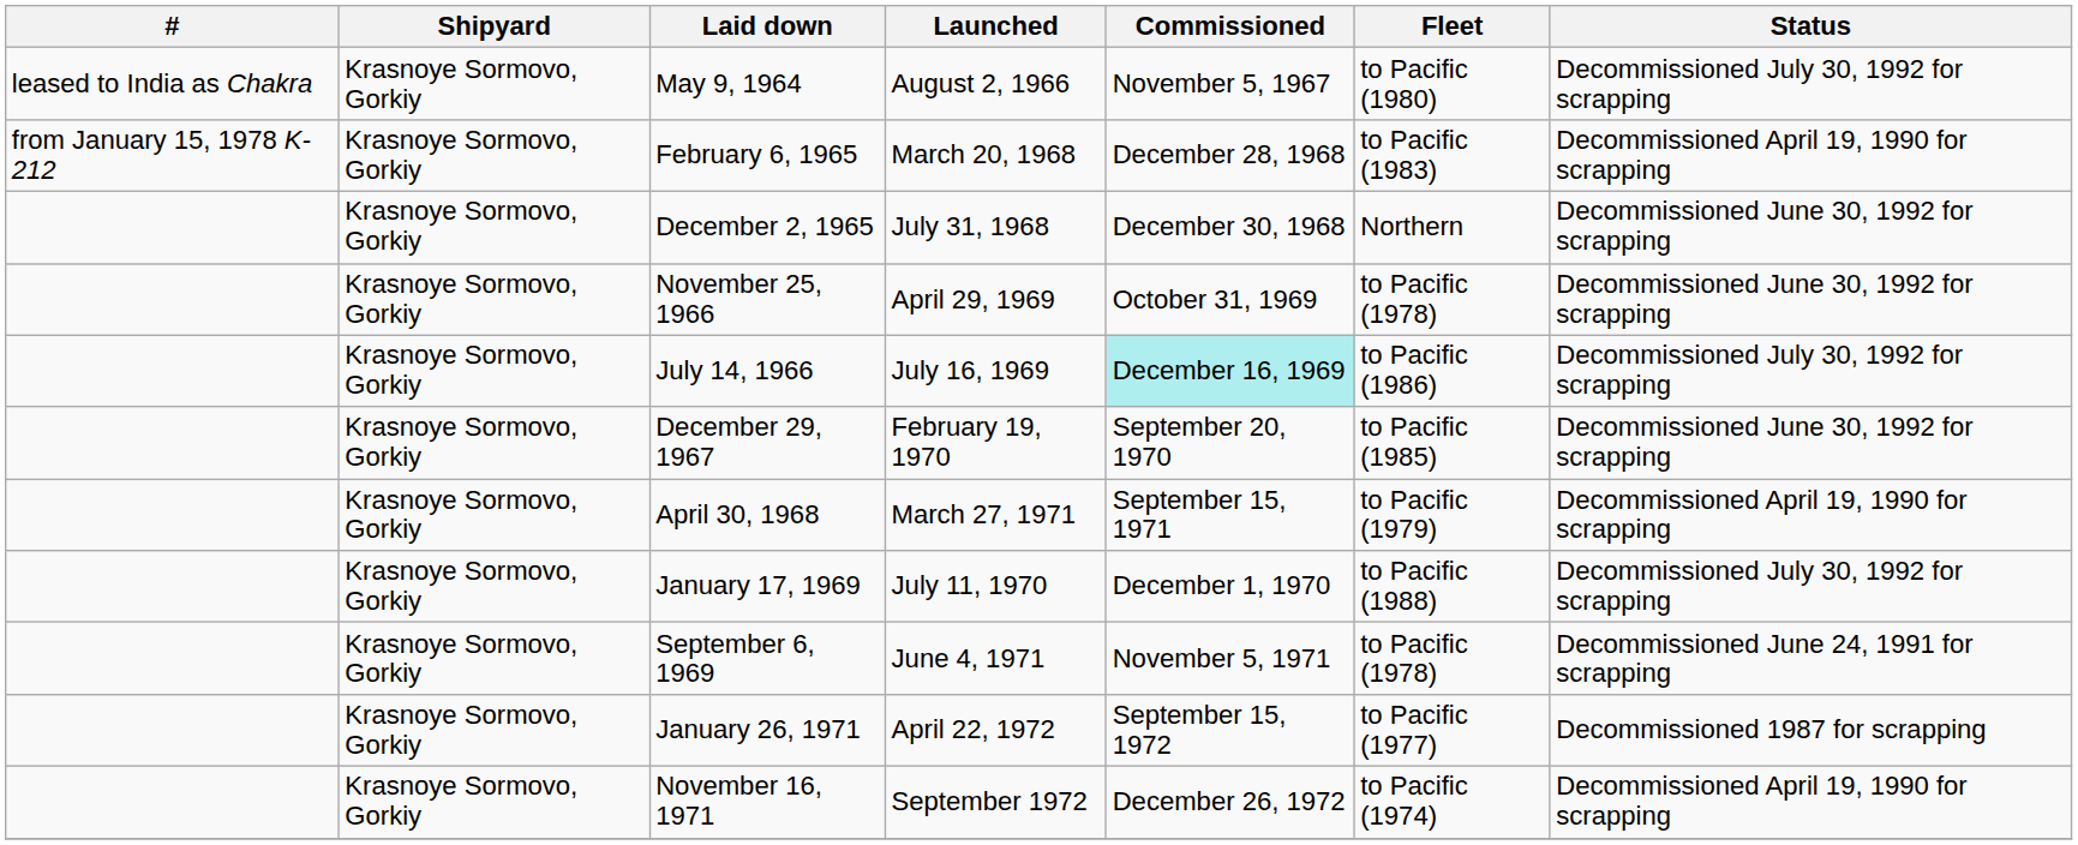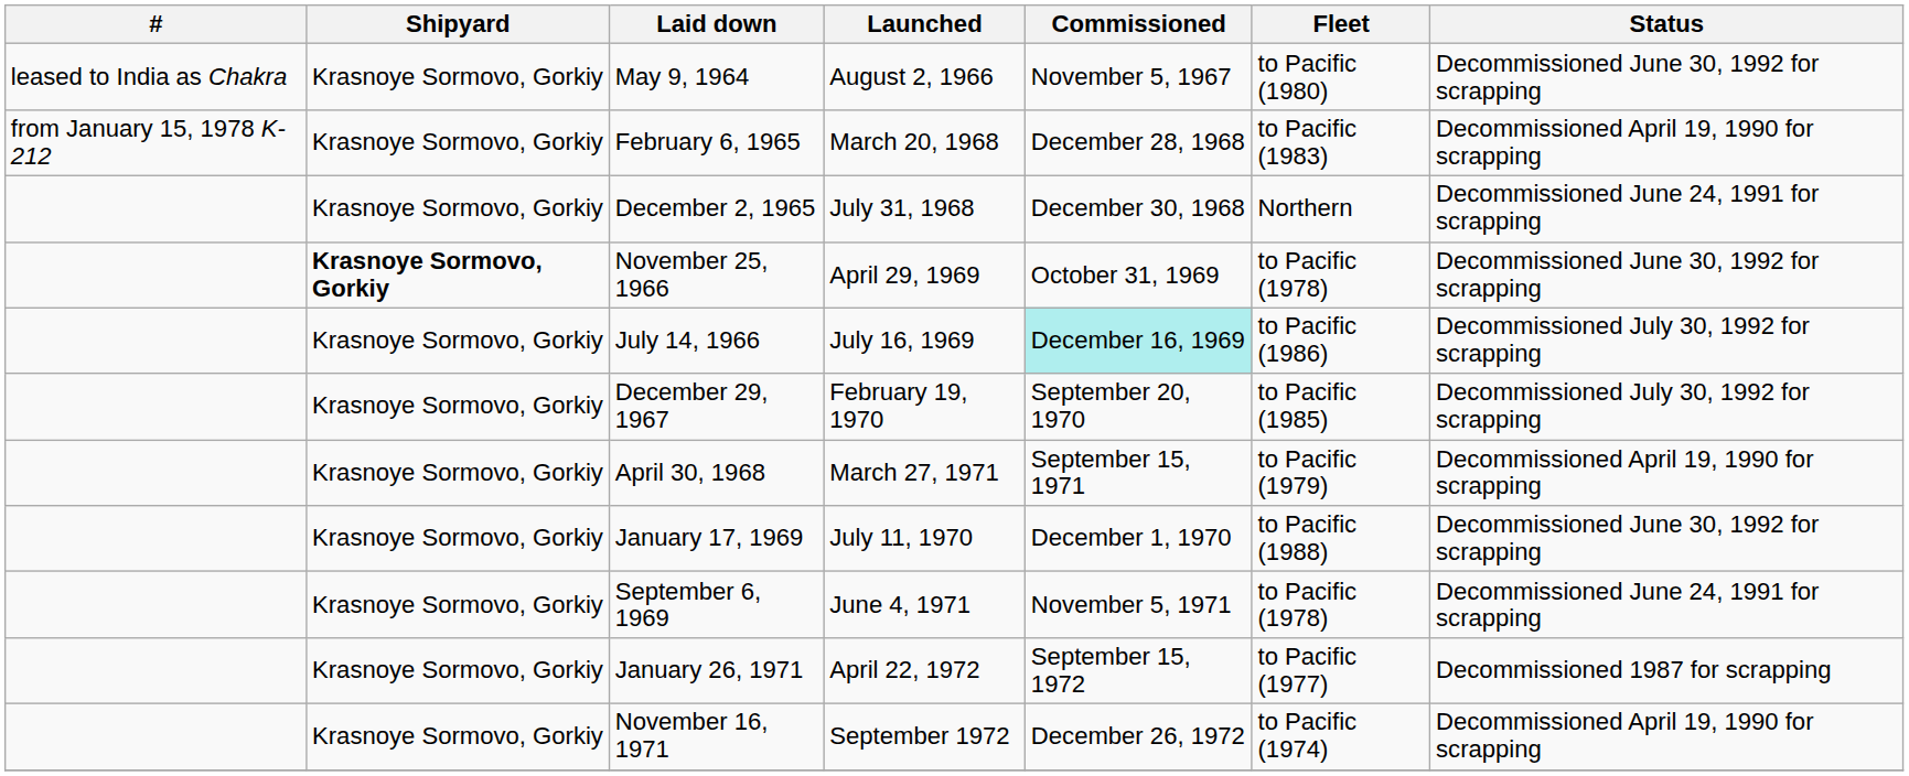May 9, 1964 | Status: Decommissioned July 30, 1992 for scrapping -> Decommissioned June 30, 1992 for scrapping
December 2, 1965 | Status: Decommissioned June 30, 1992 for scrapping -> Decommissioned June 24, 1991 for scrapping
November 25, 1966 | Shipyard: normal -> bold
December 29, 1967 | Status: Decommissioned June 30, 1992 for scrapping -> Decommissioned July 30, 1992 for scrapping
January 17, 1969 | Status: Decommissioned July 30, 1992 for scrapping -> Decommissioned June 30, 1992 for scrapping
